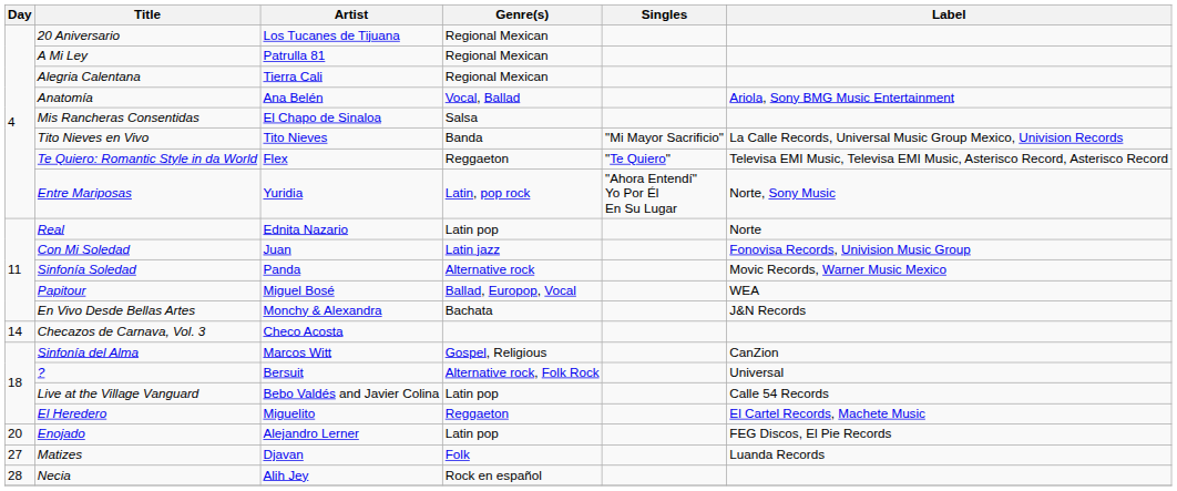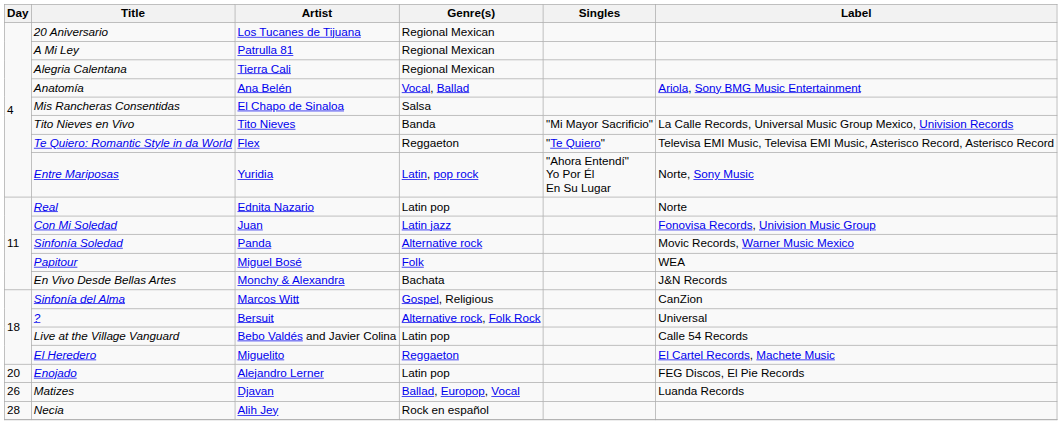Papitour | Genre(s): Ballad, Europop, Vocal -> Folk
- row: 14 | Checazos de Carnava, Vol. 3 | Checo Acosta
Matizes | Day: 27 -> 26
Matizes | Genre(s): Folk -> Ballad, Europop, Vocal
